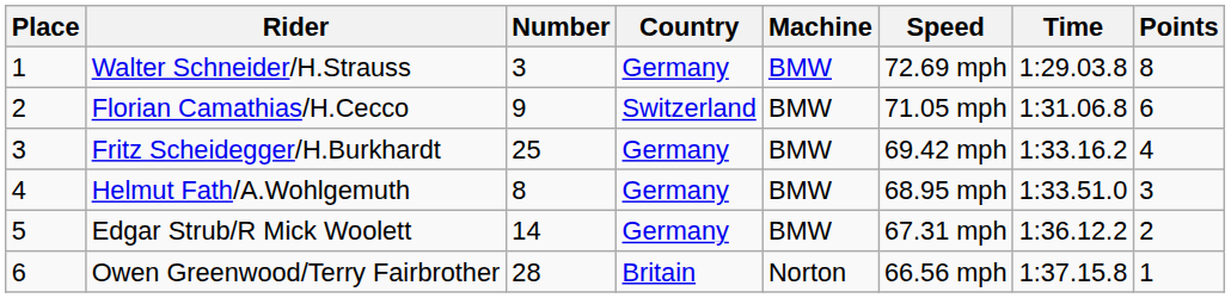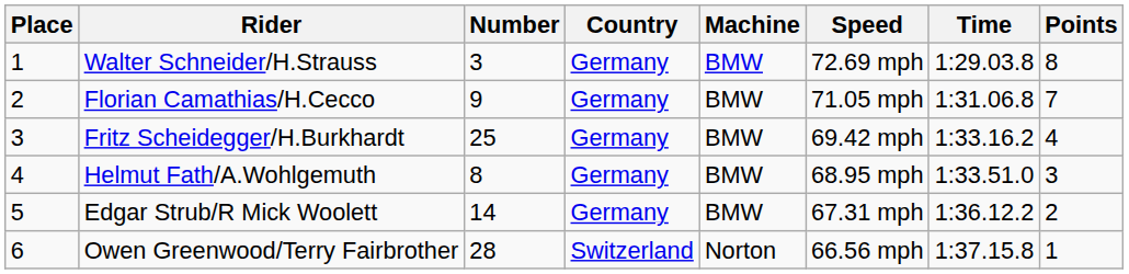Florian Camathias/H.Cecco | Country: Switzerland -> Germany
Florian Camathias/H.Cecco | Points: 6 -> 7
Owen Greenwood/Terry Fairbrother | Country: Britain -> Switzerland
